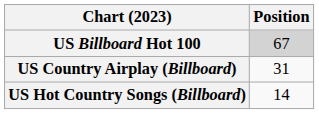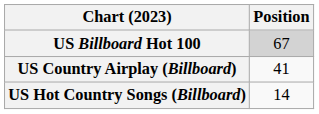US Country Airplay (Billboard) | Position: 31 -> 41
